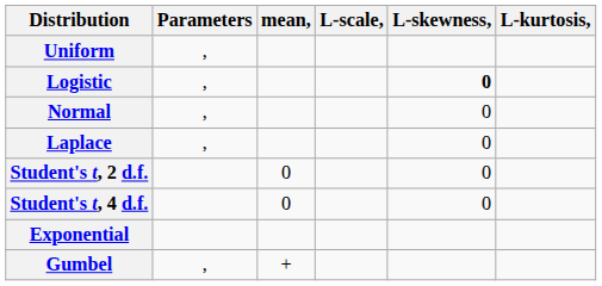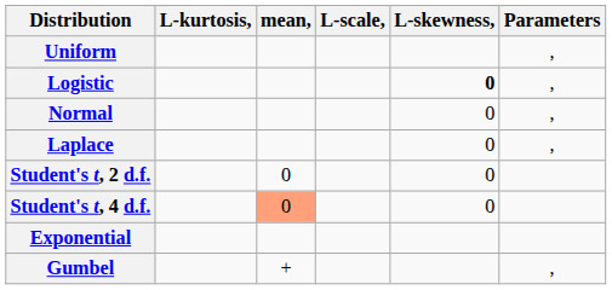columns swapped: Parameters <-> L-kurtosis,
Student's t, 4 d.f. | mean,: no background -> lightsalmon background
